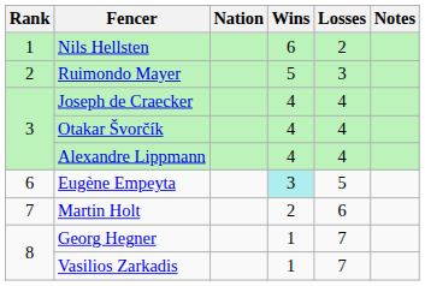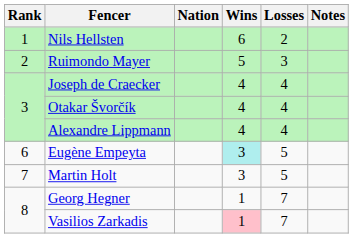Martin Holt | Wins: 2 -> 3
Martin Holt | Losses: 6 -> 5
Vasilios Zarkadis | Wins: no background -> pink background
